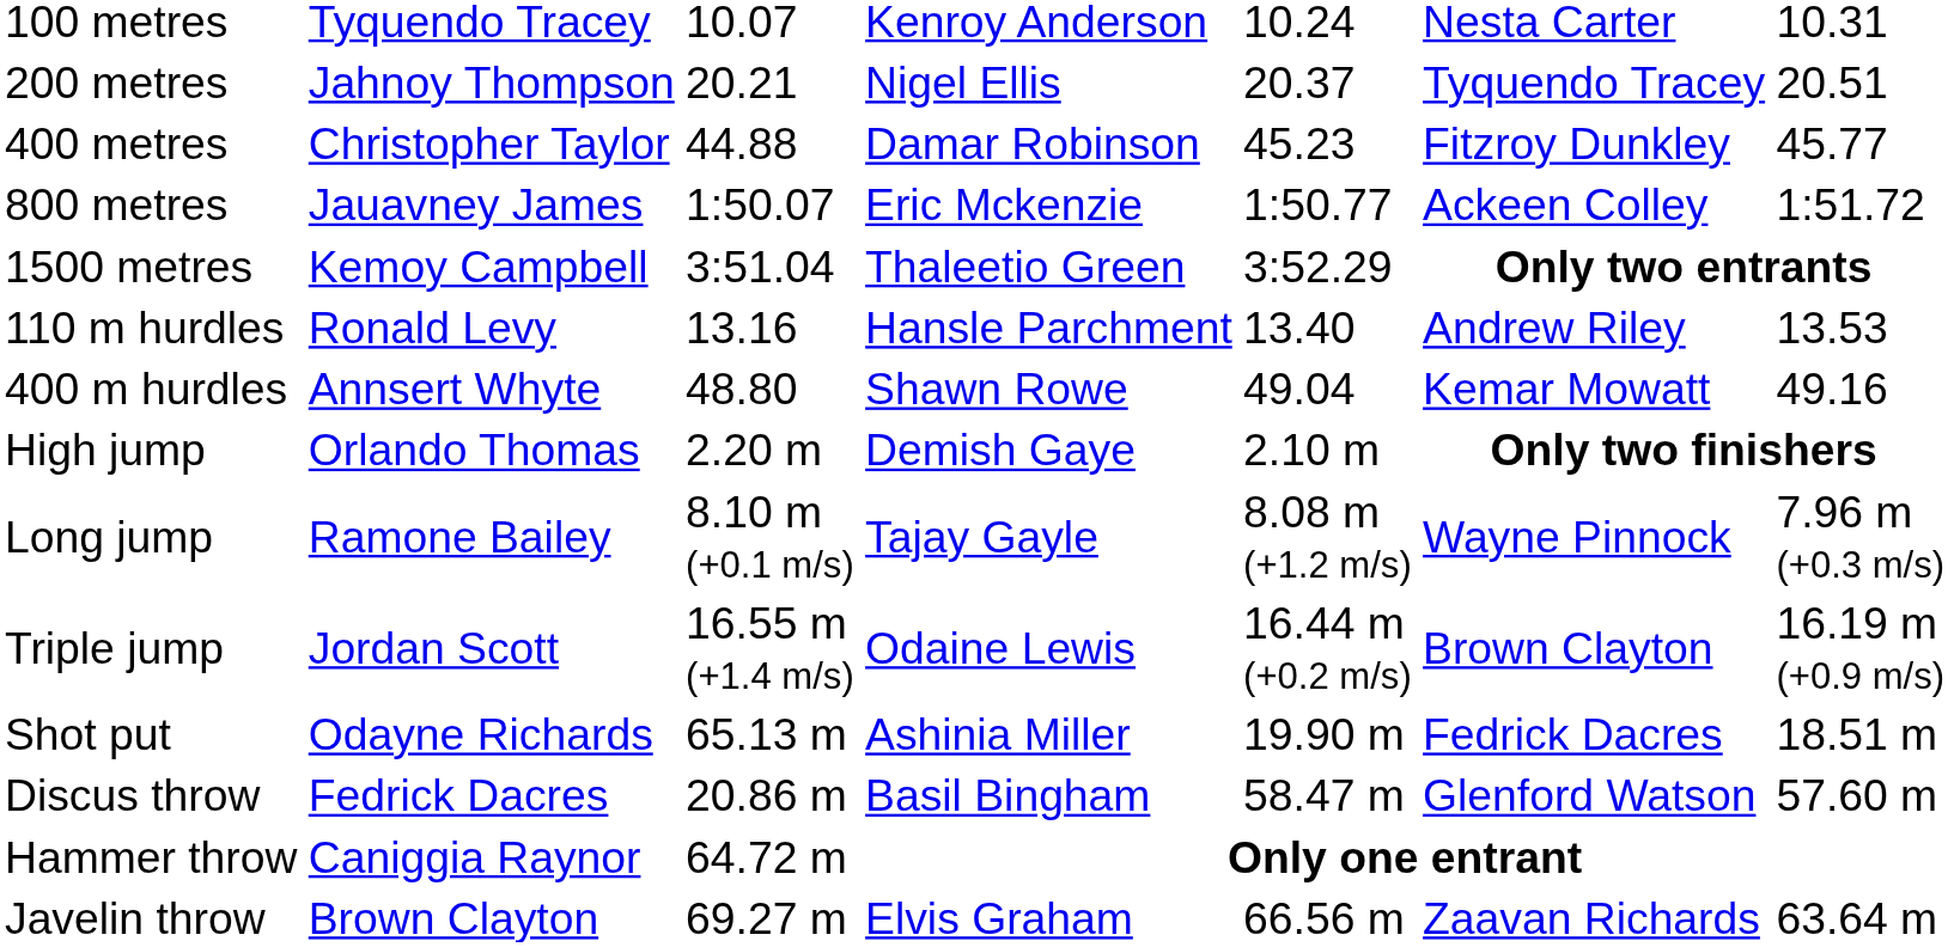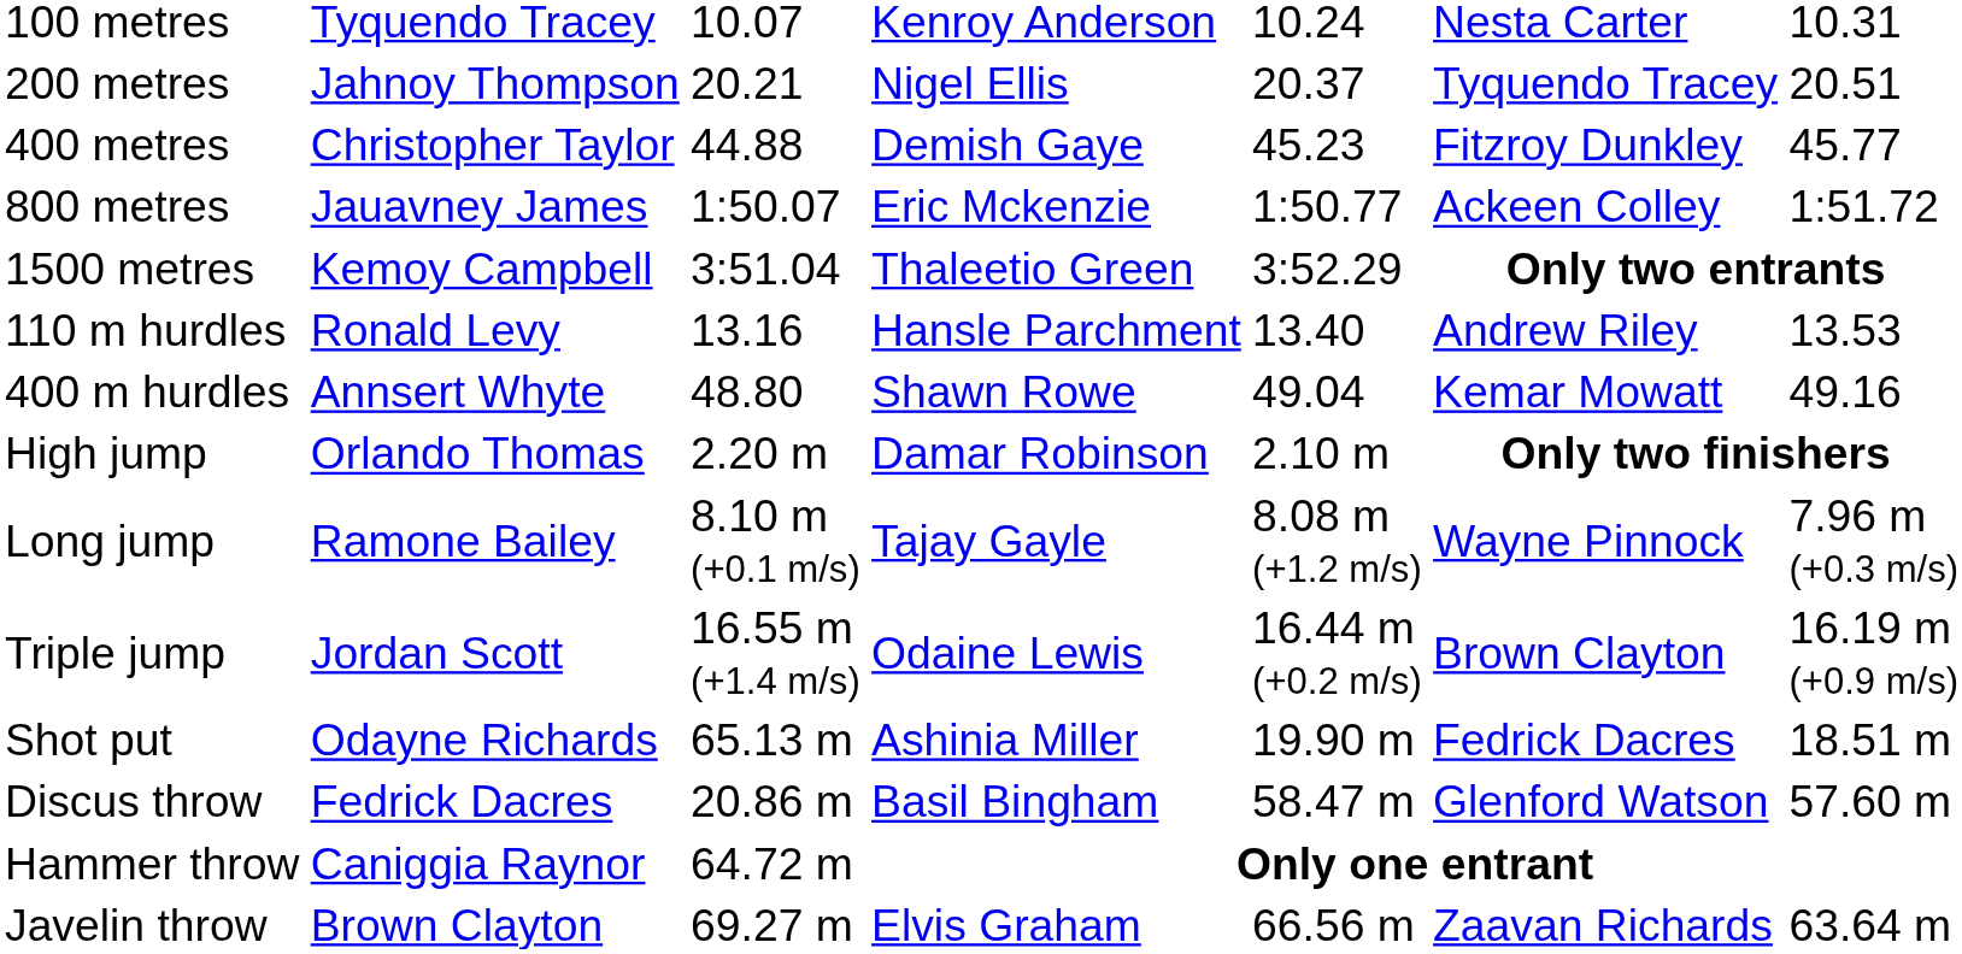400 metres | column 4: Damar Robinson -> Demish Gaye
High jump | column 4: Demish Gaye -> Damar Robinson
